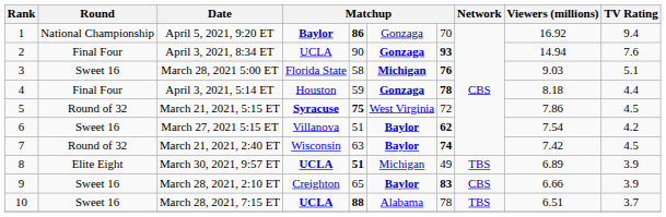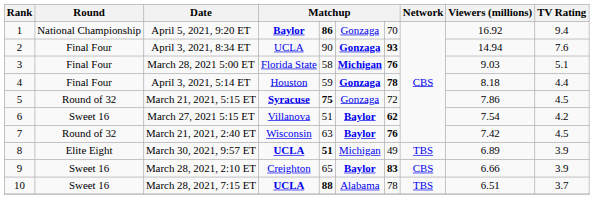March 28, 2021 5:00 ET | Round: Sweet 16 -> Final Four
March 21, 2021, 5:15 ET | column 6: West Virginia -> Gonzaga
March 21, 2021, 2:40 ET | column 7: 74 -> 76
